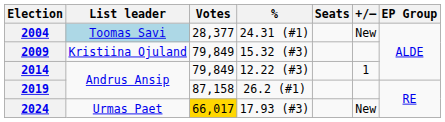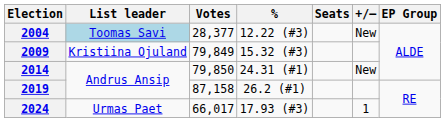2004 | %: 24.31 (#1) -> 12.22 (#3)
2014 | Votes: 79,849 -> 79,850
2014 | %: 12.22 (#3) -> 24.31 (#1)
2014 | +/–: 1 -> New
2024 | Votes: gold background -> no background
2024 | +/–: New -> 1
